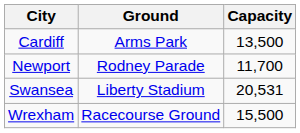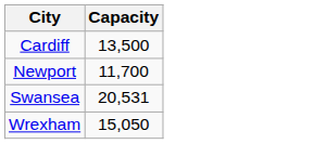- column: Ground | Arms Park | Rodney Parade | Liberty Stadium | Racecourse Ground
Wrexham | Capacity: 15,500 -> 15,050
